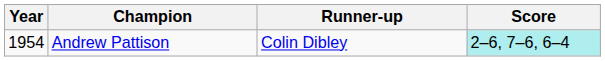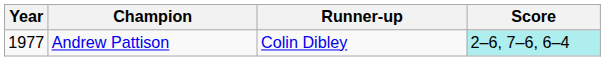Andrew Pattison | Year: 1954 -> 1977
